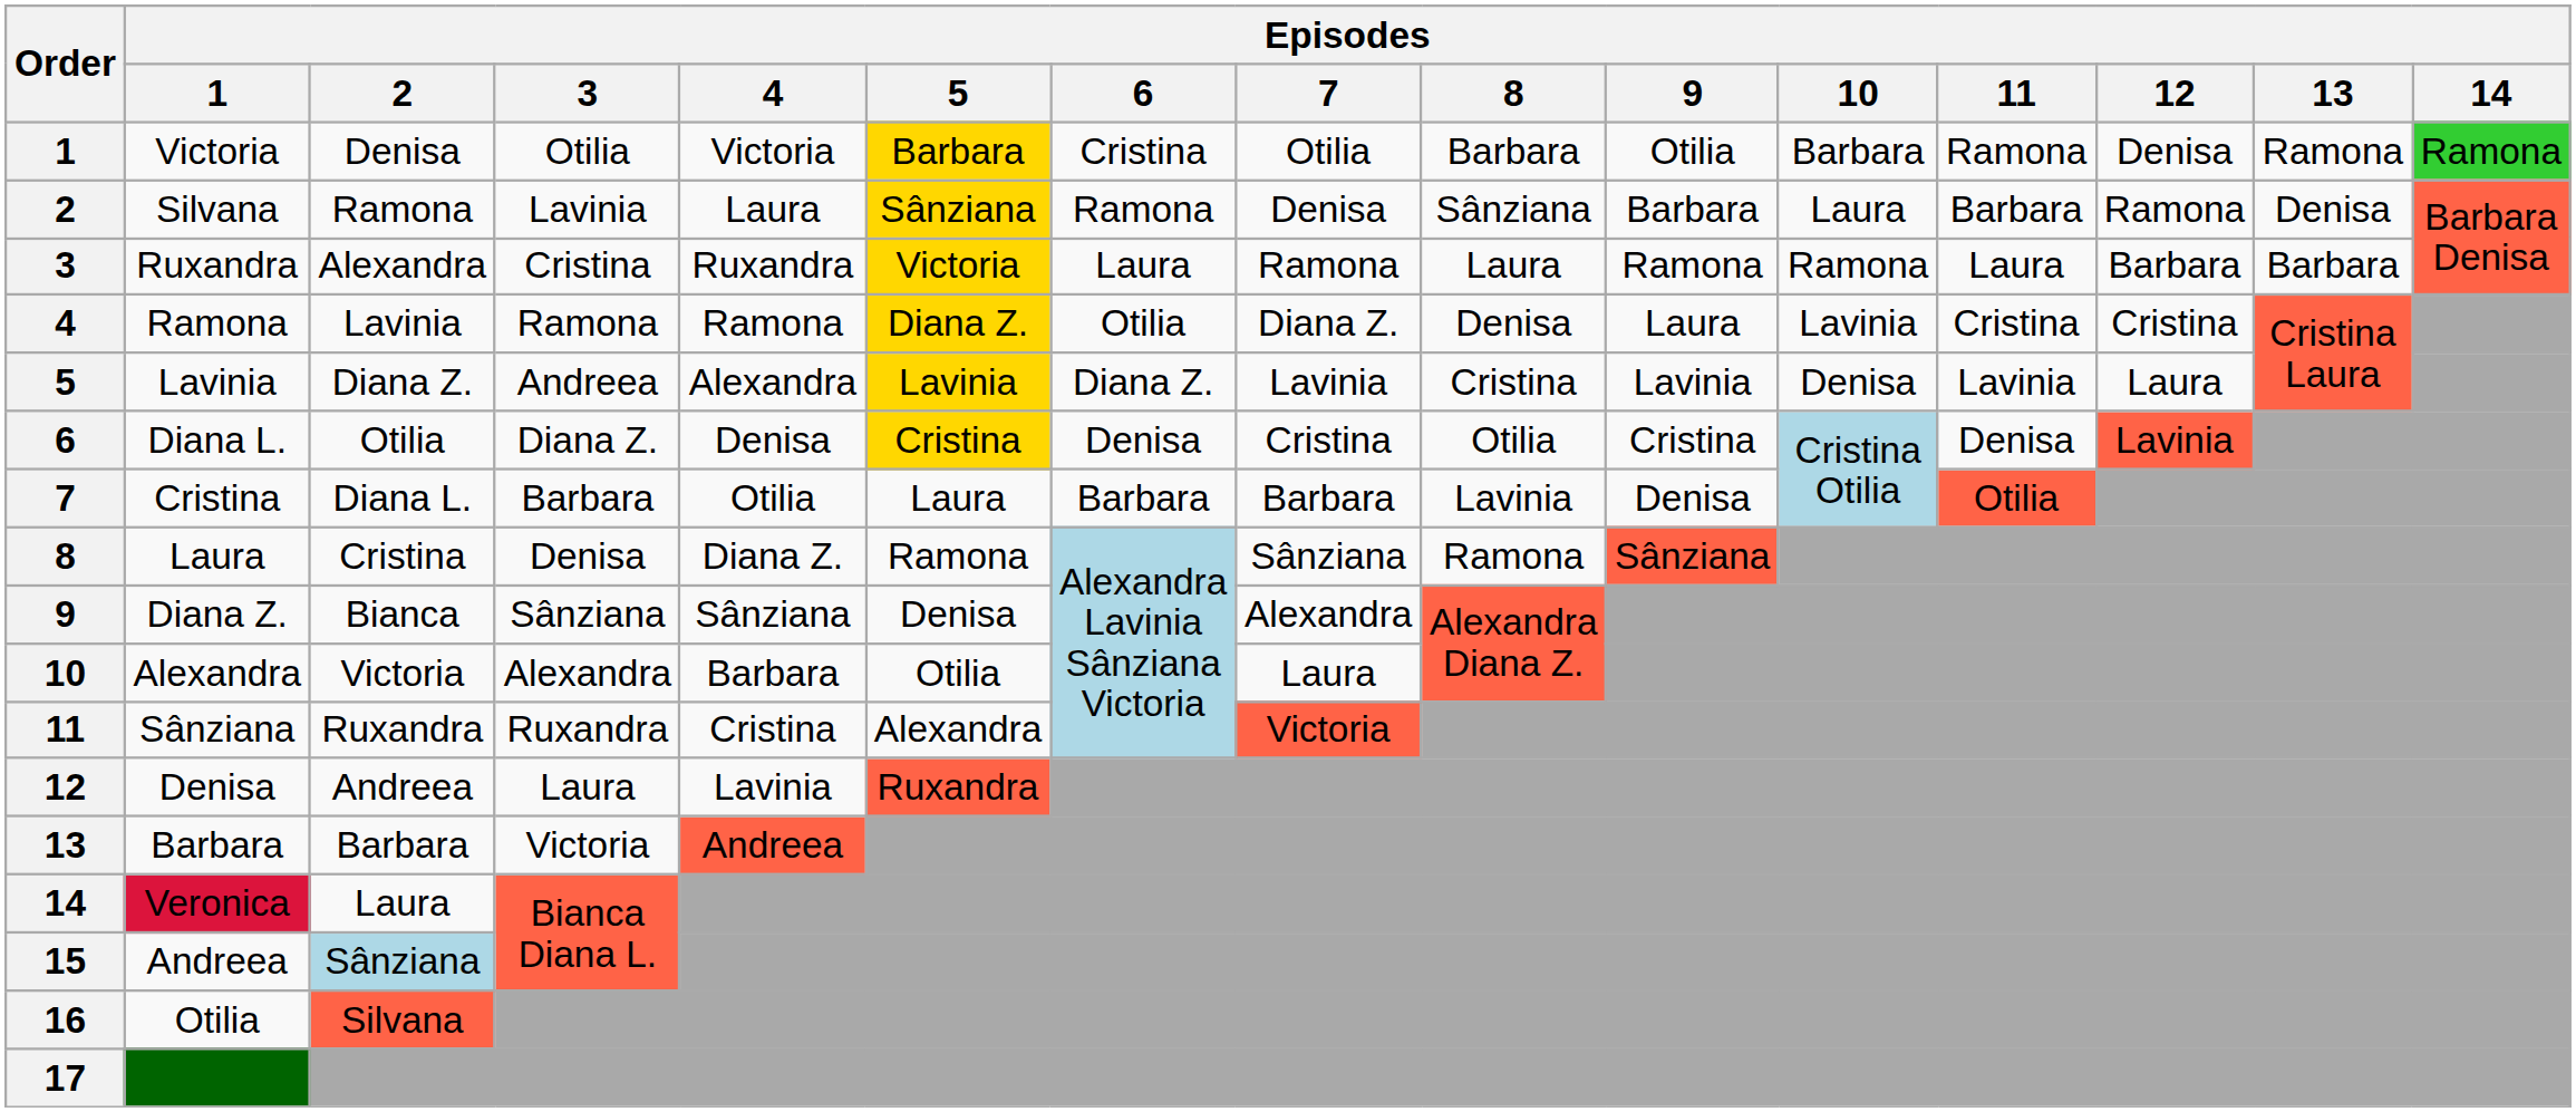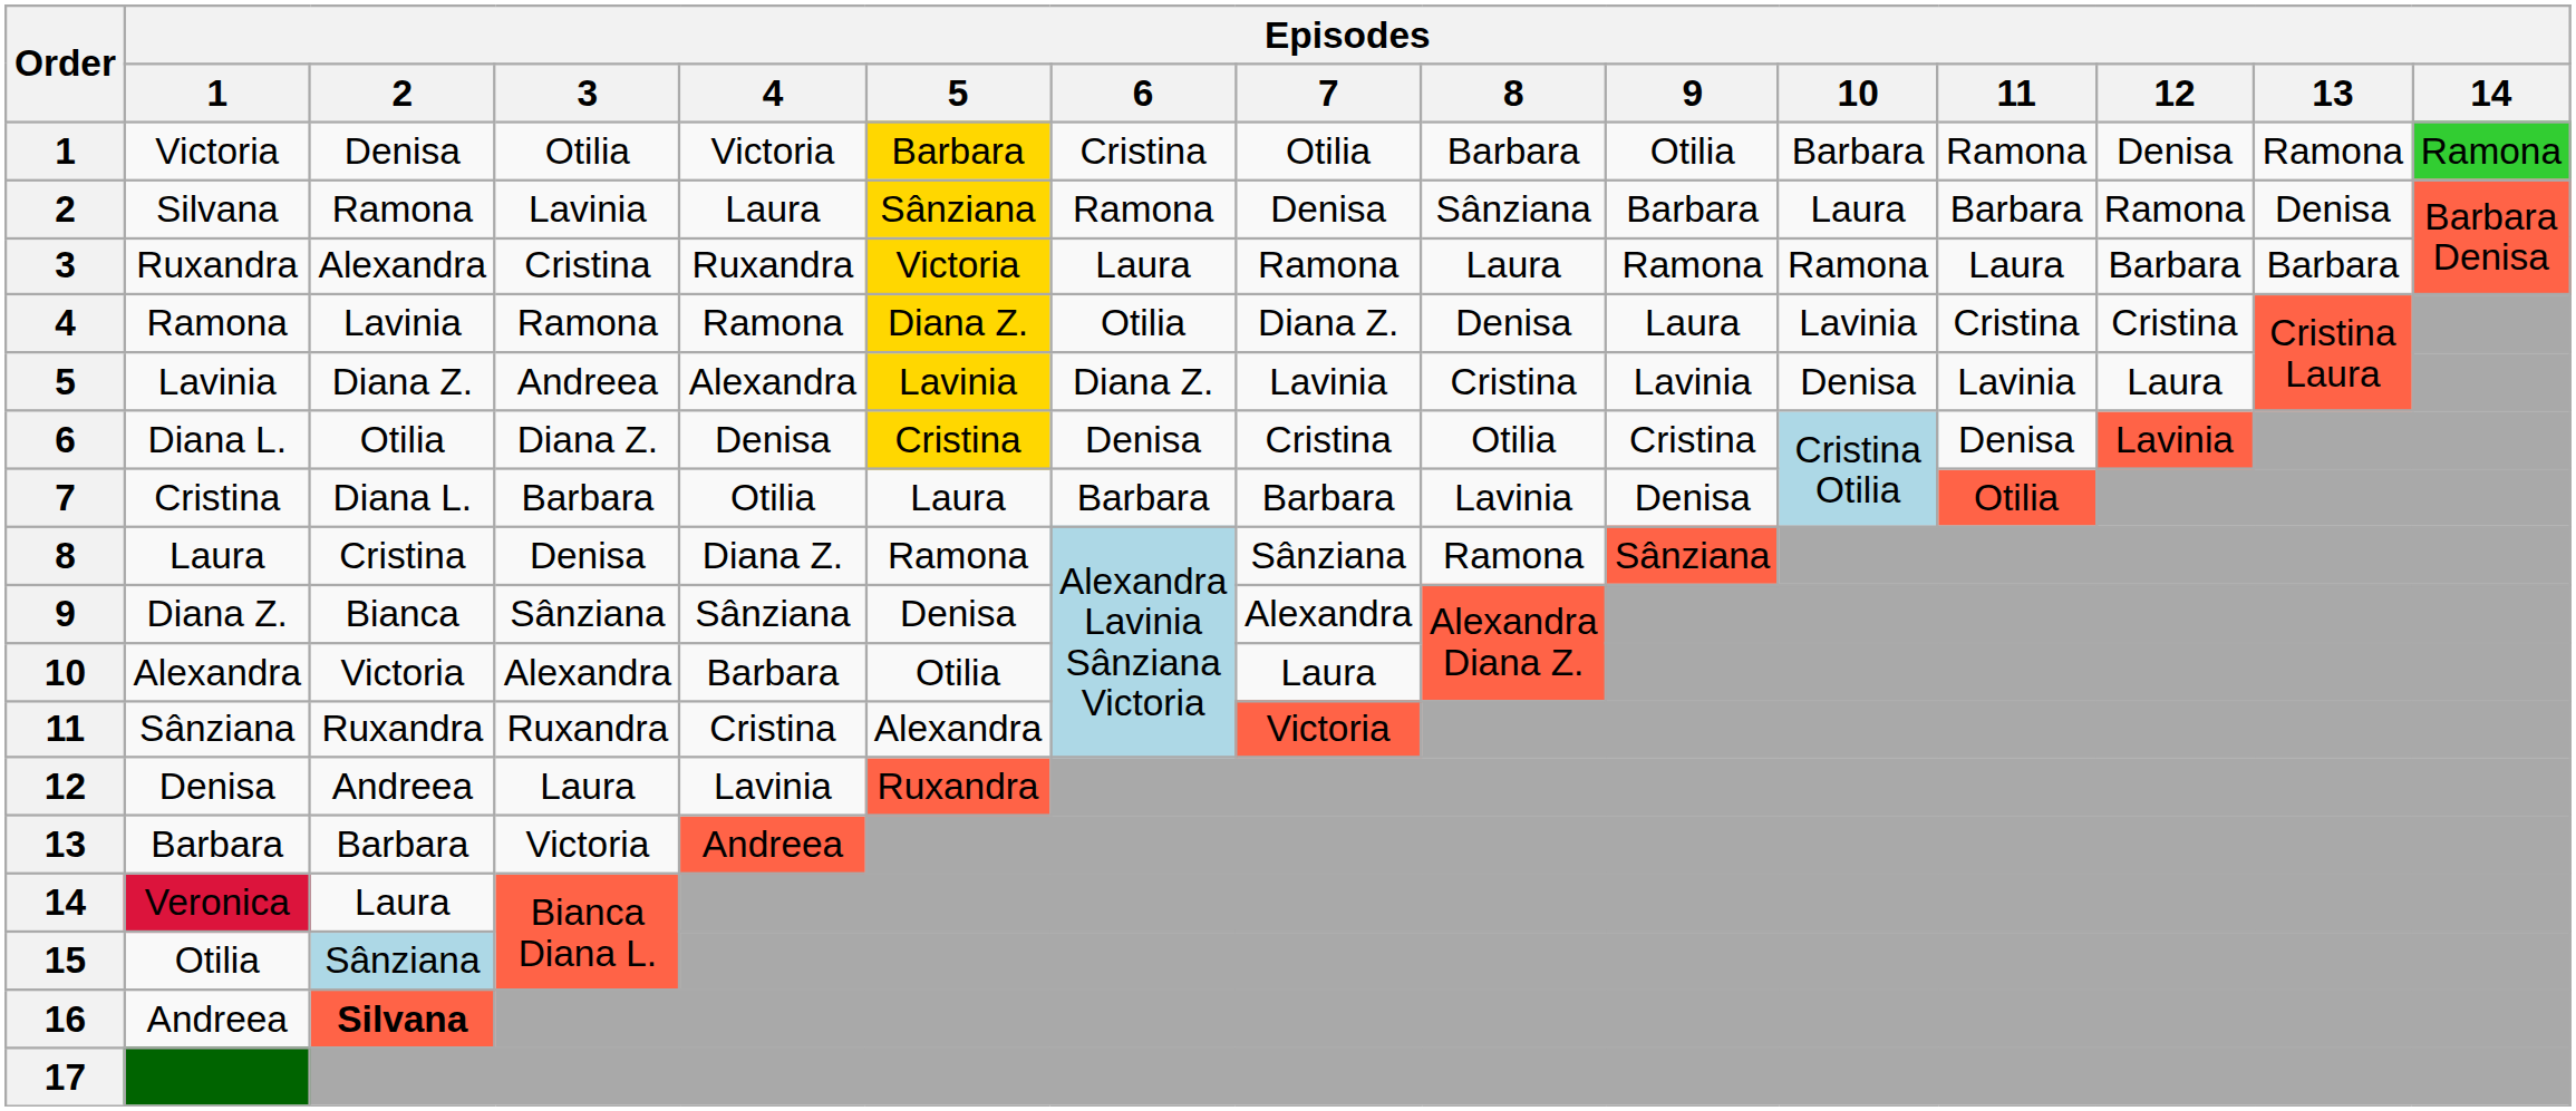15 | Episodes / 1: Andreea -> Otilia
16 | Episodes / 1: Otilia -> Andreea
16 | Episodes / 2: normal -> bold
